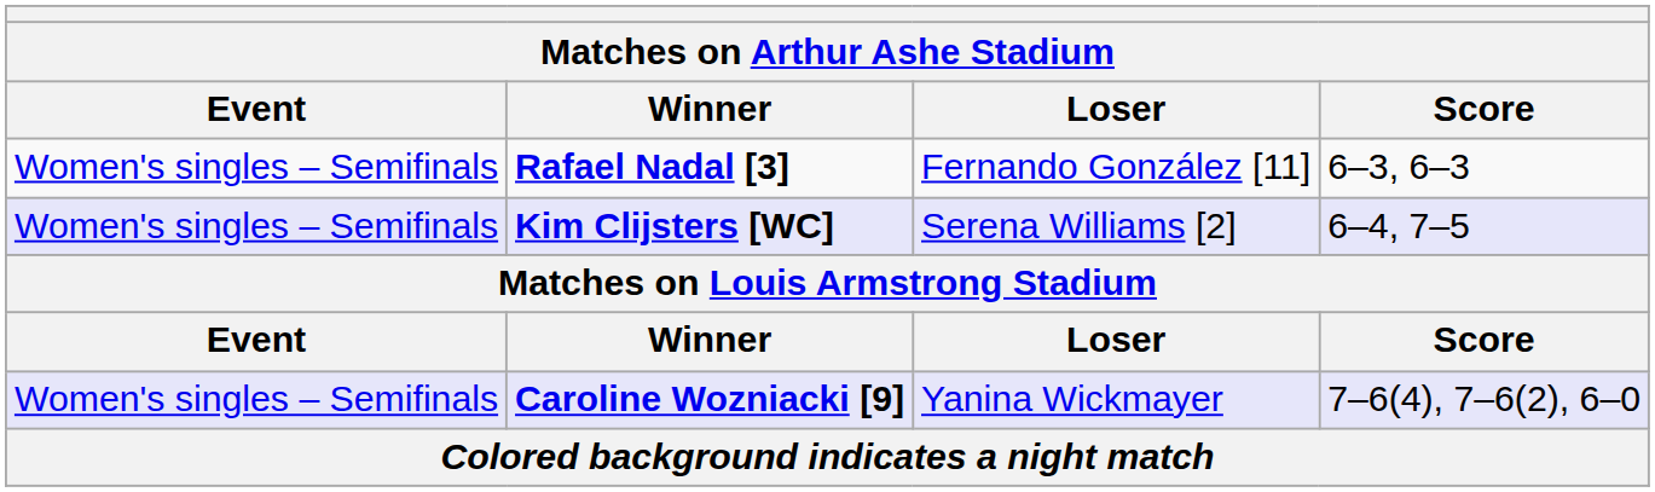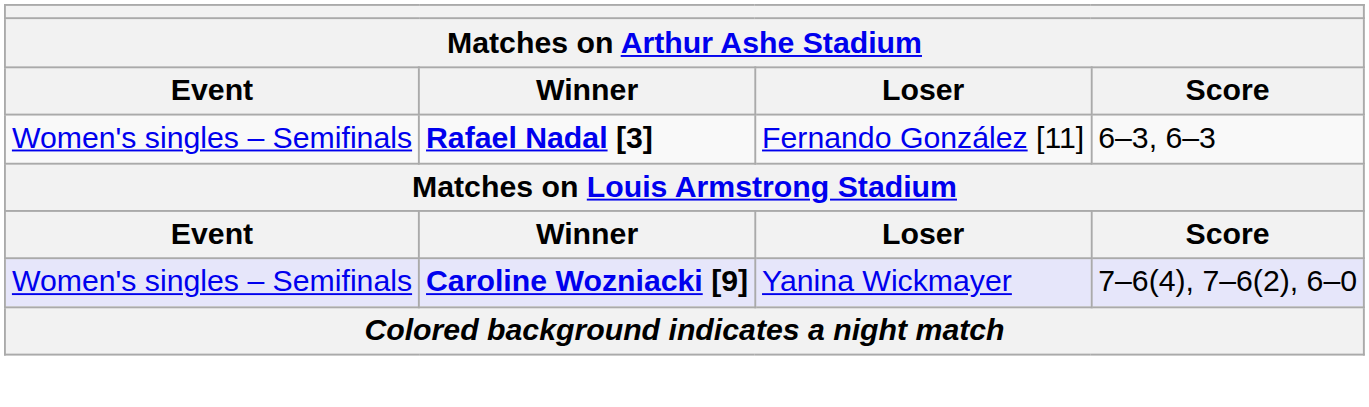- row: Women's singles – Semifinals | Kim Clijsters [WC] | Serena Williams [2] | 6–4, 7–5
